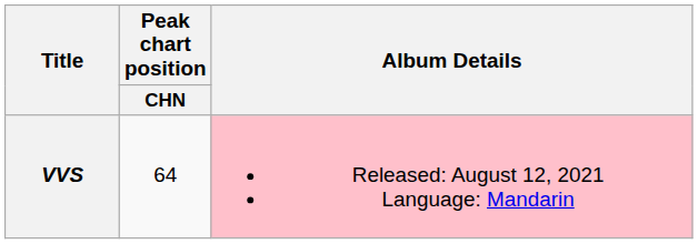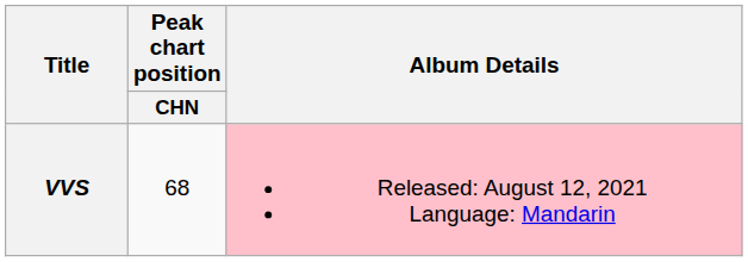VVS | Peak chart position / CHN: 64 -> 68
